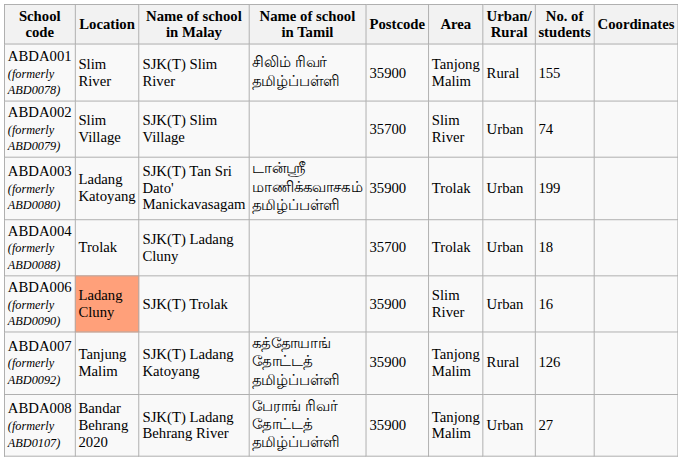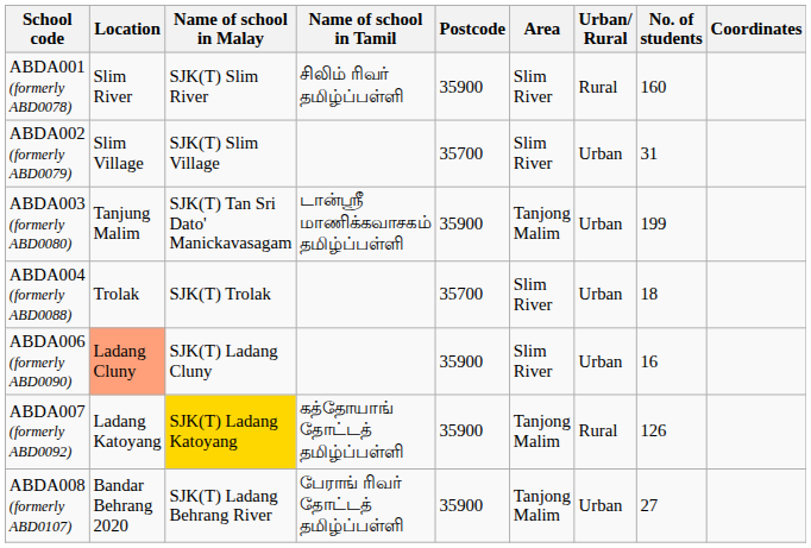ABDA001 (formerly ABD0078) | Area: Tanjong Malim -> Slim River
ABDA001 (formerly ABD0078) | No. of students: 155 -> 160
ABDA002 (formerly ABD0079) | No. of students: 74 -> 31
ABDA003 (formerly ABD0080) | Location: Ladang Katoyang -> Tanjung Malim
ABDA003 (formerly ABD0080) | Area: Trolak -> Tanjong Malim
ABDA004 (formerly ABD0088) | Name of school in Malay: SJK(T) Ladang Cluny -> SJK(T) Trolak
ABDA004 (formerly ABD0088) | Area: Trolak -> Slim River
ABDA006 (formerly ABD0090) | Name of school in Malay: SJK(T) Trolak -> SJK(T) Ladang Cluny
ABDA007 (formerly ABD0092) | Location: Tanjung Malim -> Ladang Katoyang
ABDA007 (formerly ABD0092) | Name of school in Malay: no background -> gold background
